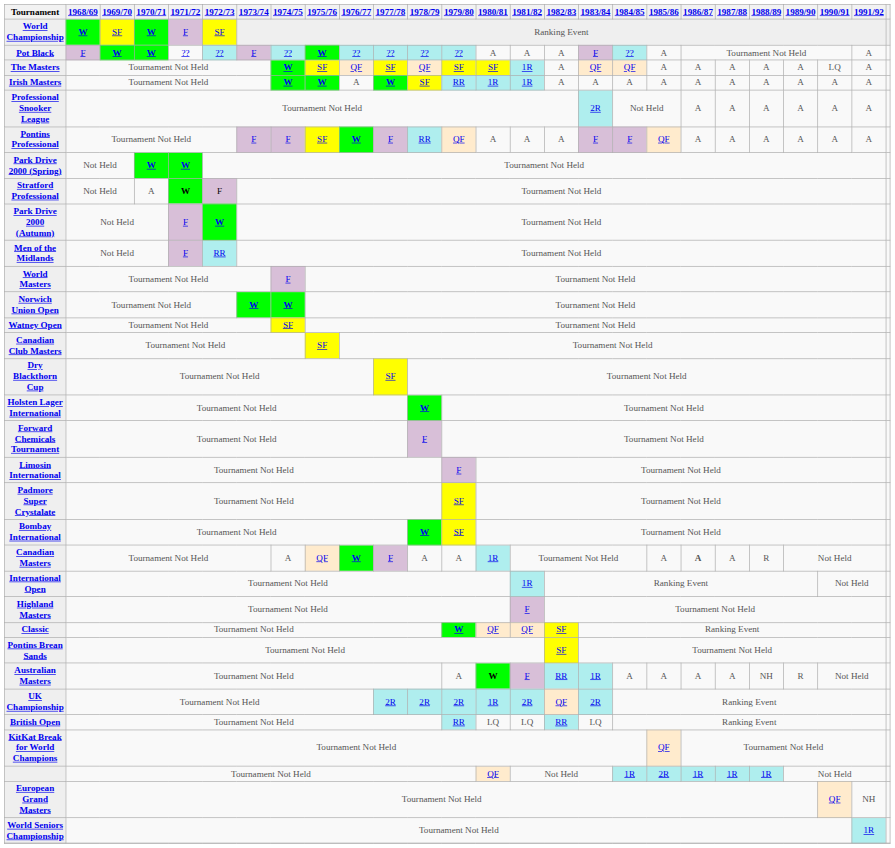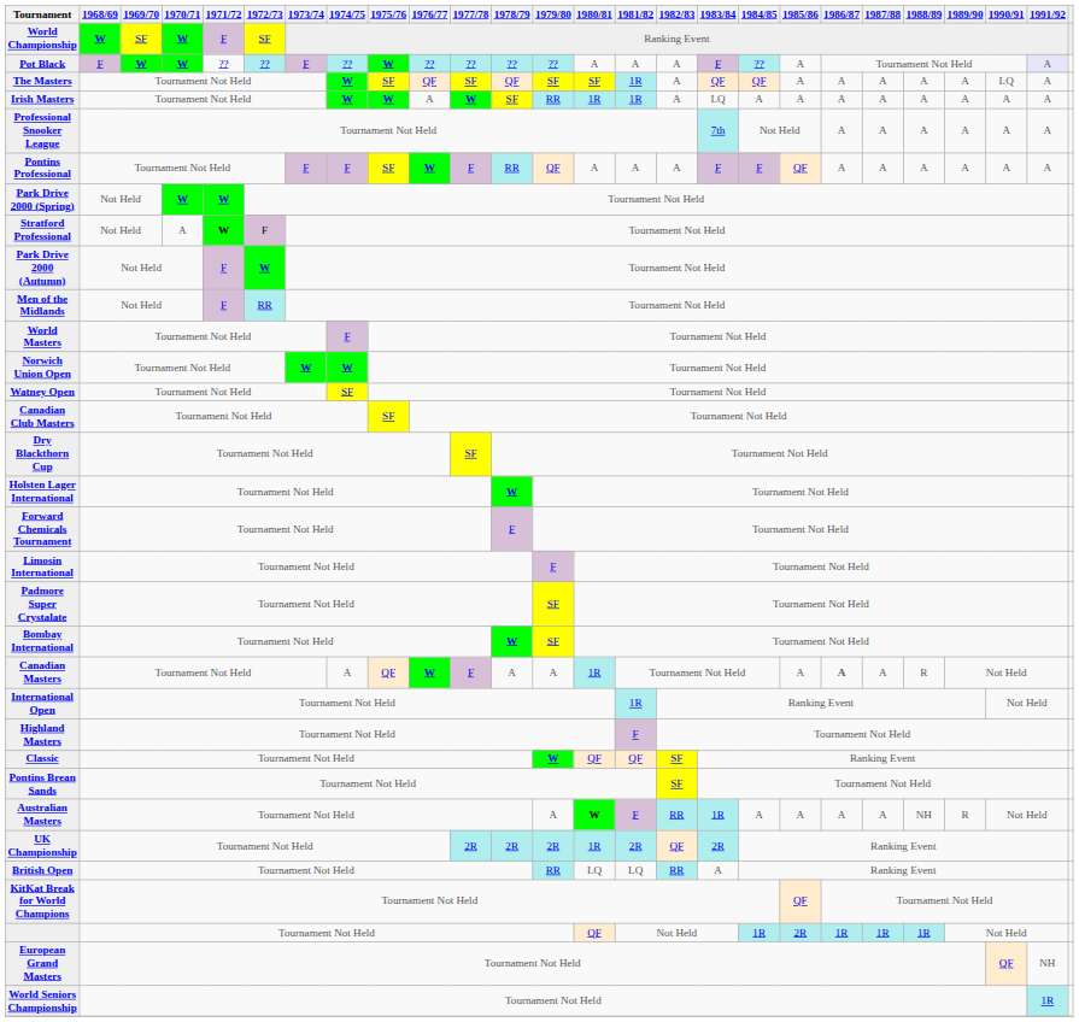Pot Black | 1991/92: no background -> lavender background
Irish Masters | 1983/84: A -> LQ
Professional Snooker League | 1983/84: 2R -> 7th
British Open | 1983/84: LQ -> A
